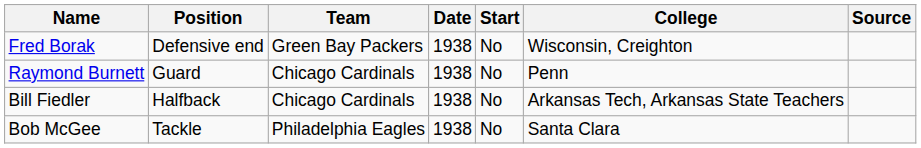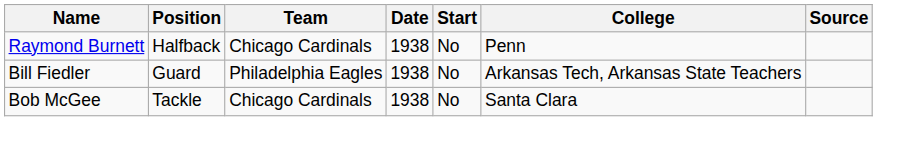- row: Fred Borak | Defensive end | Green Bay Packers | 1938 | No | Wisconsin, Creighton
Raymond Burnett | Position: Guard -> Halfback
Bill Fiedler | Position: Halfback -> Guard
Bill Fiedler | Team: Chicago Cardinals -> Philadelphia Eagles
Bob McGee | Team: Philadelphia Eagles -> Chicago Cardinals
